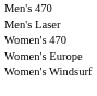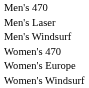+ row: Men's Windsurf
